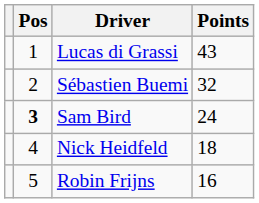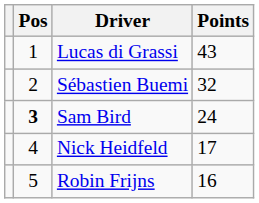Nick Heidfeld | Points: 18 -> 17
